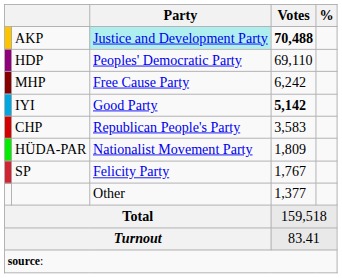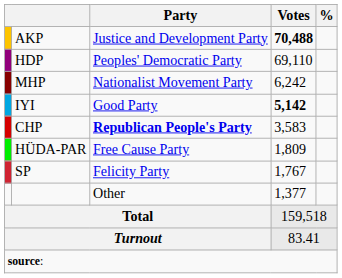AKP | Party: paleturquoise background -> no background
MHP | Party: Free Cause Party -> Nationalist Movement Party
CHP | Party: normal -> bold
HÜDA-PAR | Party: Nationalist Movement Party -> Free Cause Party
